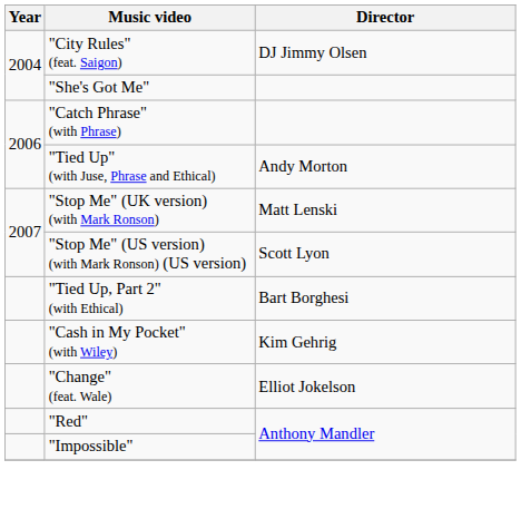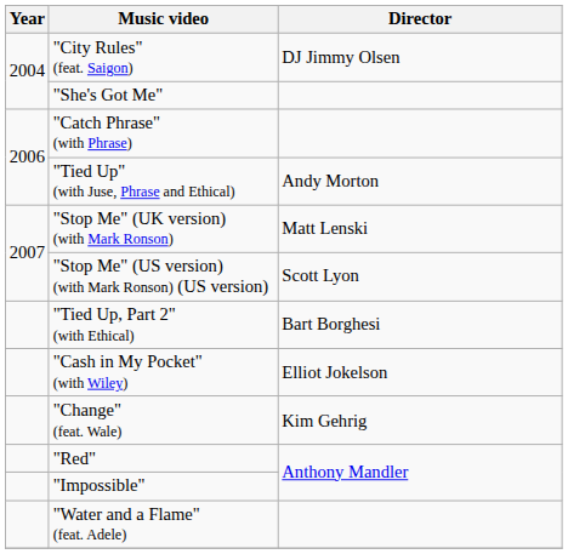"Cash in My Pocket" (with Wiley) | Director: Kim Gehrig -> Elliot Jokelson
"Change" (feat. Wale) | Director: Elliot Jokelson -> Kim Gehrig
+ row: "Water and a Flame" (feat. Adele)
